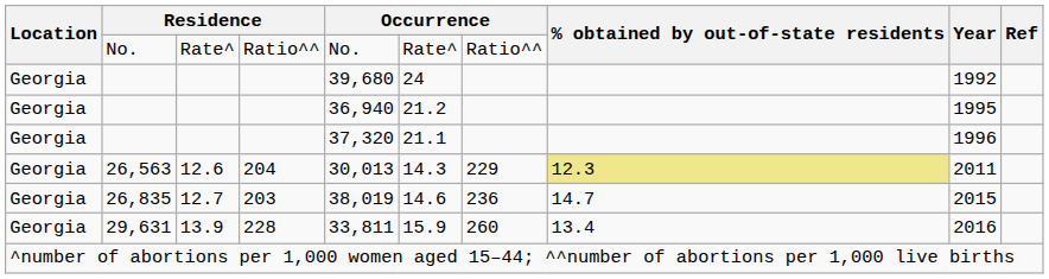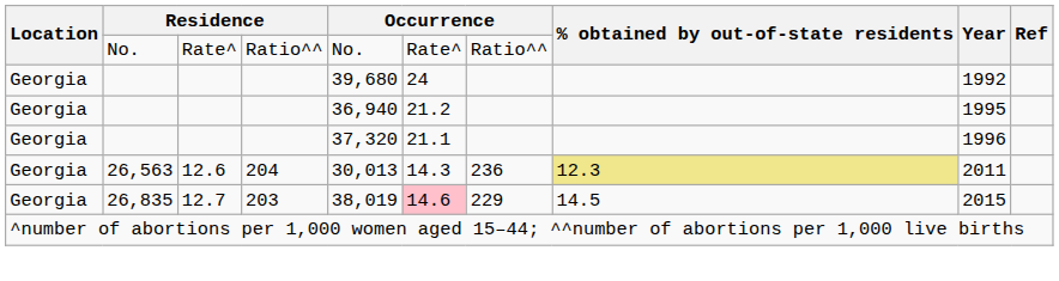26,563 | column 7: 229 -> 236
26,835 | column 6: no background -> pink background
26,835 | column 7: 236 -> 229
26,835 | % obtained by out-of-state residents: 14.7 -> 14.5
- row: Georgia | 29,631 | 13.9 | 228 | 33,811 | 15.9 | 260 | 13.4 | 2016
